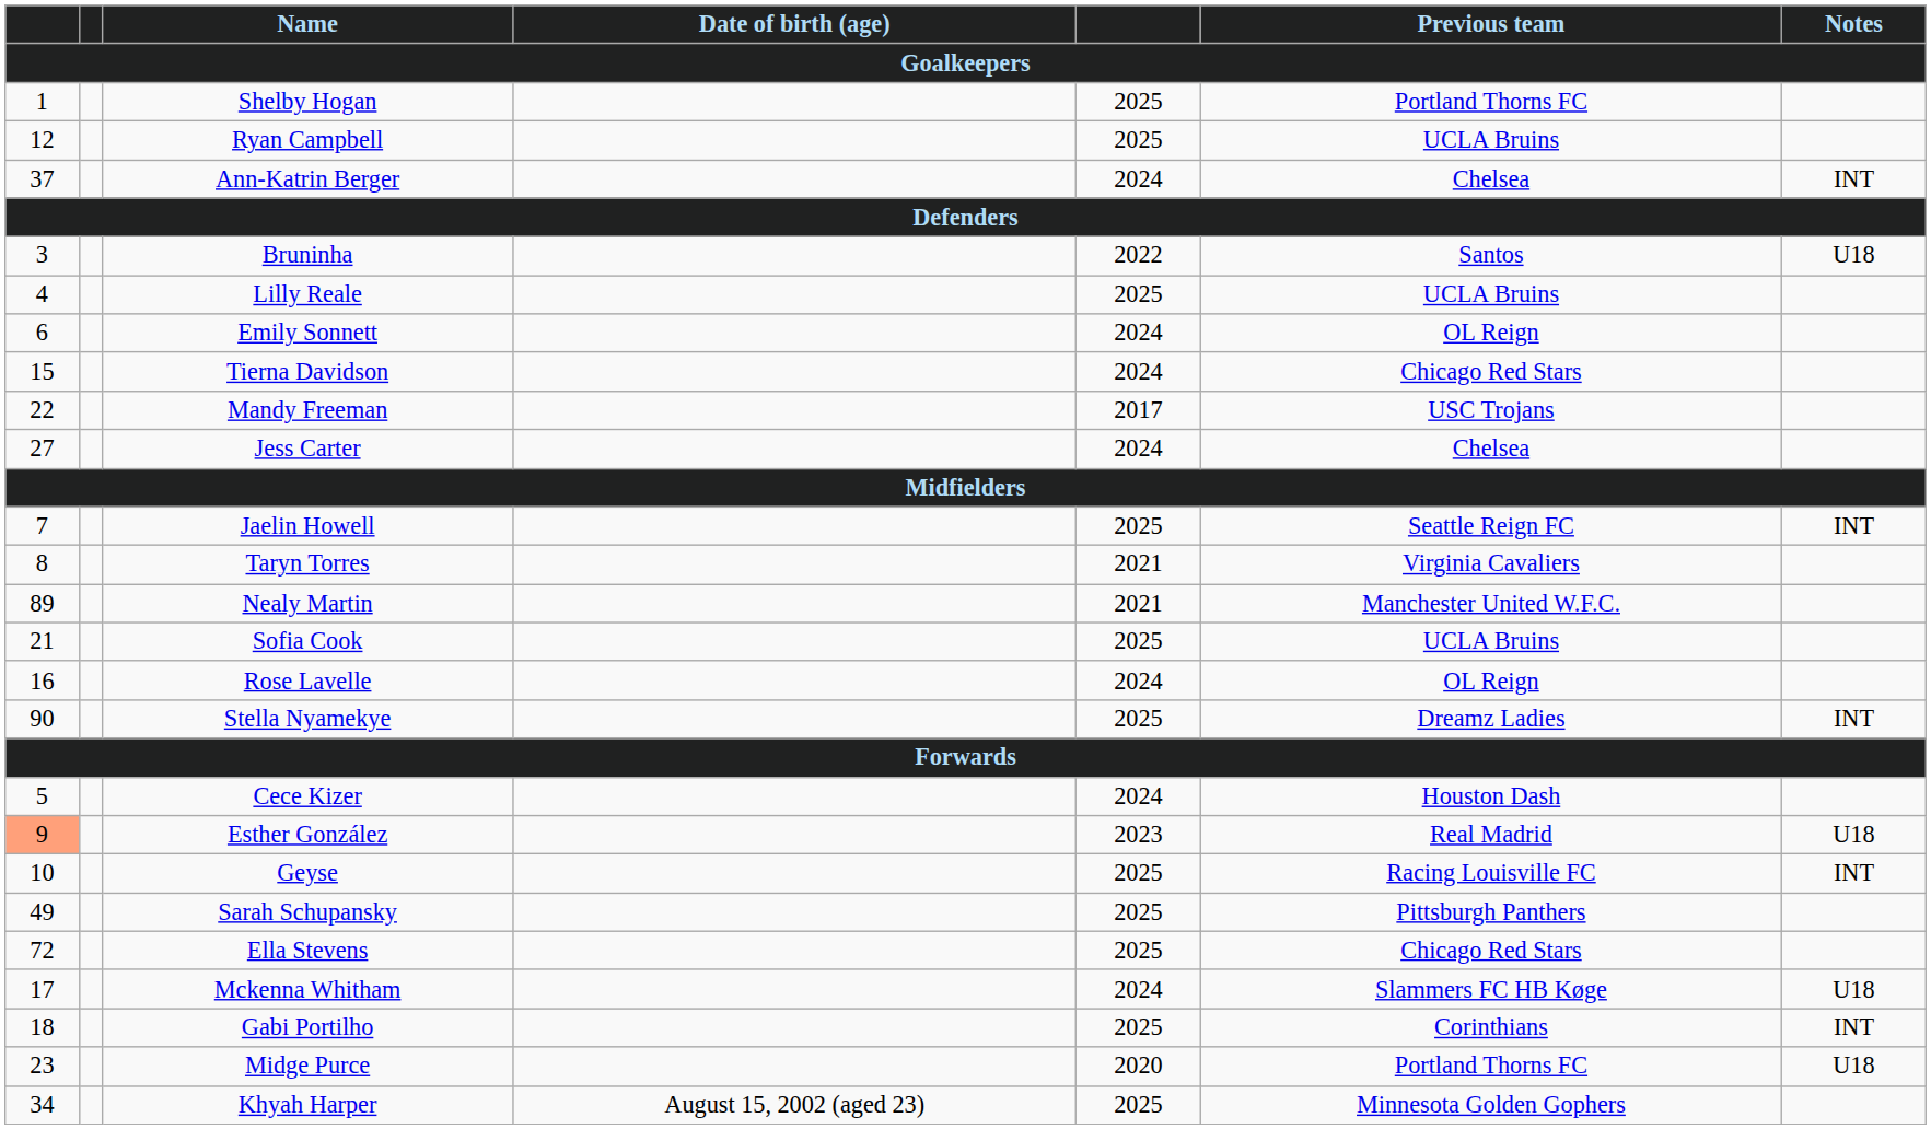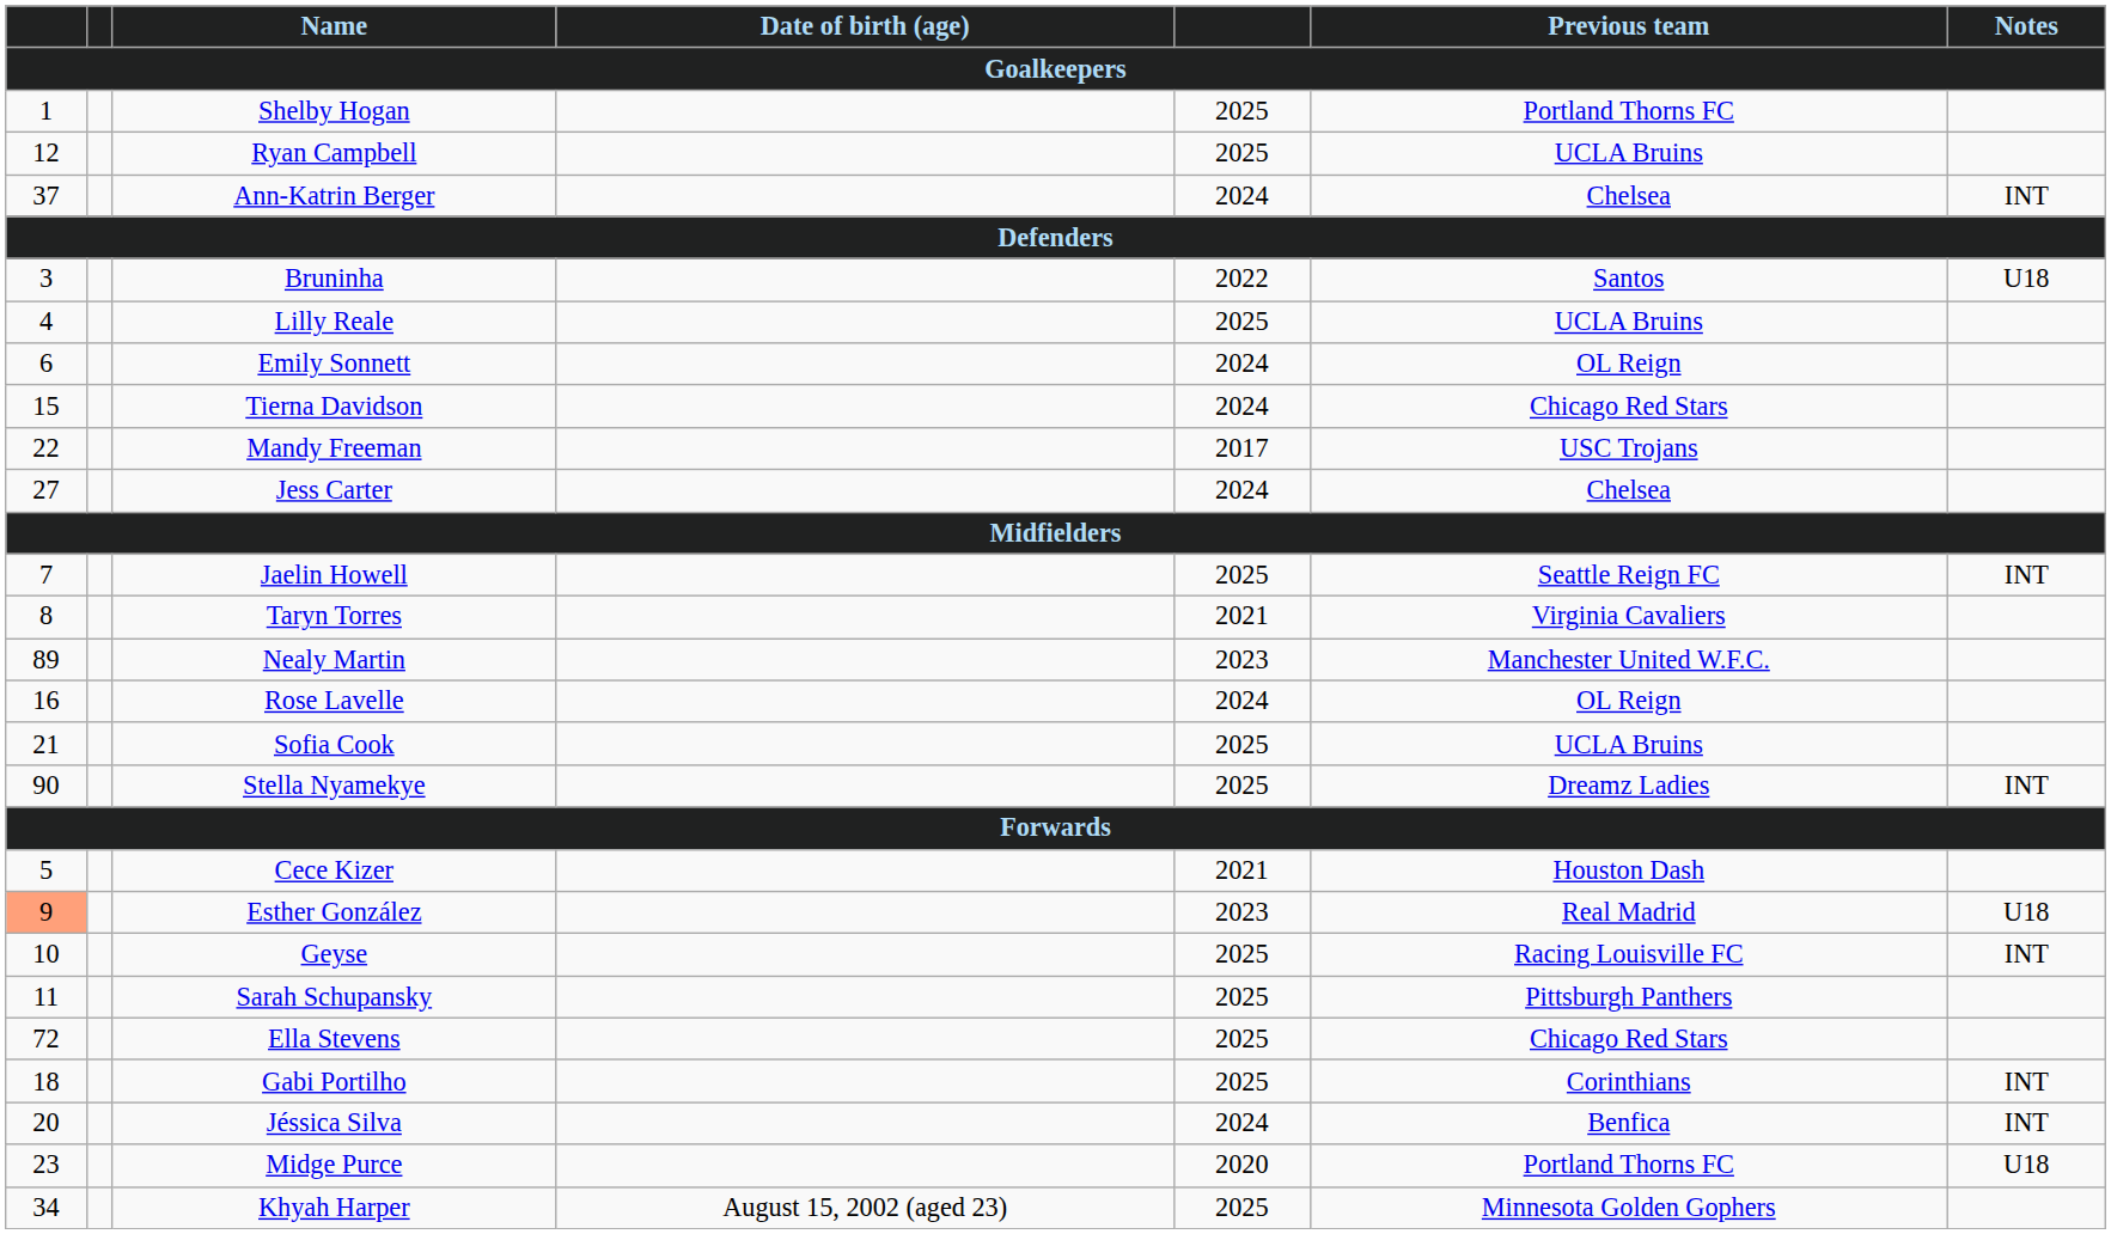Nealy Martin | column 5: 2021 -> 2023
rows swapped: Rose Lavelle <-> Sofia Cook
Cece Kizer | column 5: 2024 -> 2021
Sarah Schupansky | column 1: 49 -> 11
- row: 17 | Mckenna Whitham | 2024 | Slammers FC HB Køge | U18
+ row: 20 | Jéssica Silva | 2024 | Benfica | INT
